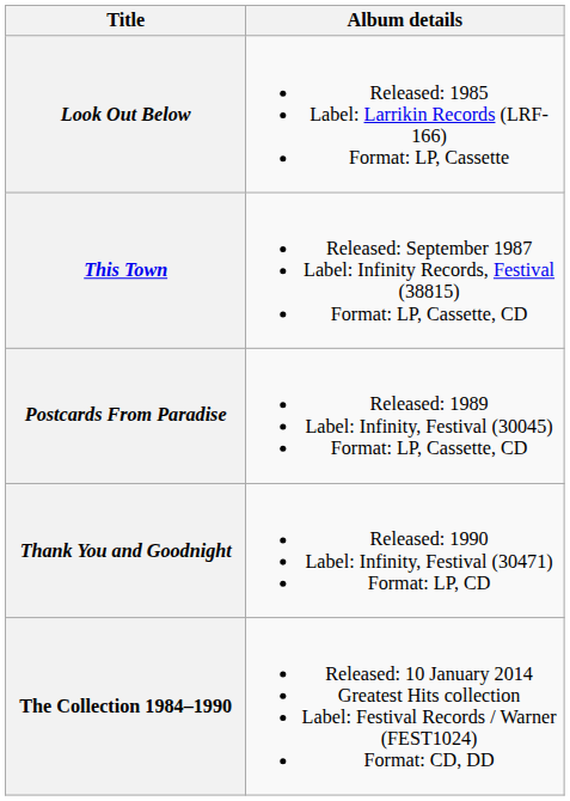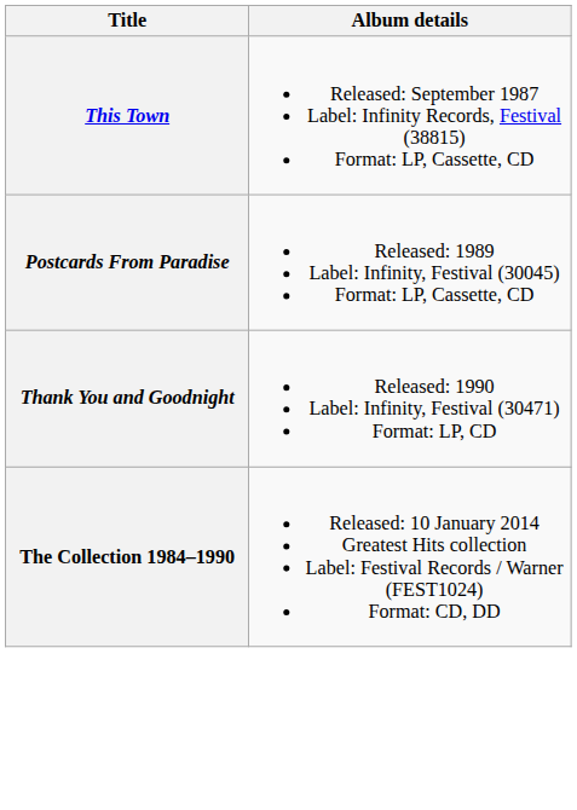- row: Look Out Below | Released: 1985 Label: Larrikin Records (LRF-166) Format: LP, Cassette
